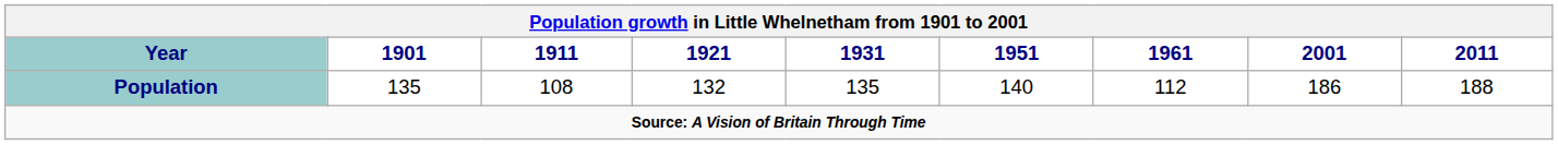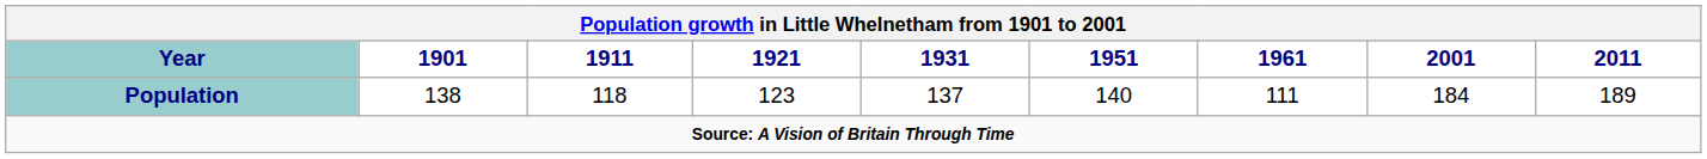Population | 1901: 135 -> 138
Population | 1911: 108 -> 118
Population | 1921: 132 -> 123
Population | 1931: 135 -> 137
Population | 1961: 112 -> 111
Population | 2001: 186 -> 184
Population | 2011: 188 -> 189
